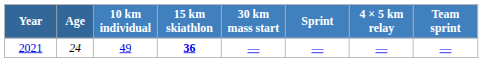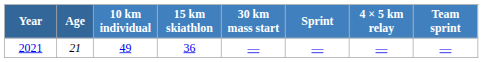2021 | Age: 24 -> 21
2021 | 15 km skiathlon: bold -> normal
